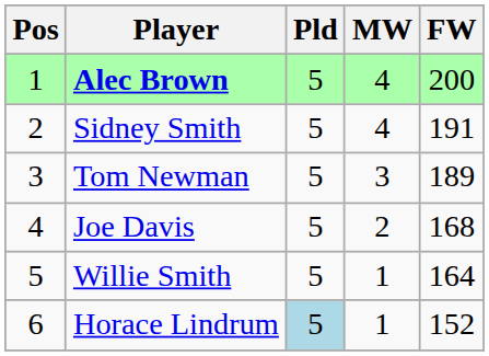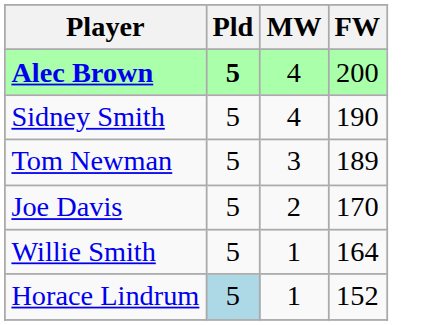- column: Pos | 1 | 2 | 3 | 4 | 5 | 6
Alec Brown | Pld: normal -> bold
Sidney Smith | FW: 191 -> 190
Joe Davis | FW: 168 -> 170
